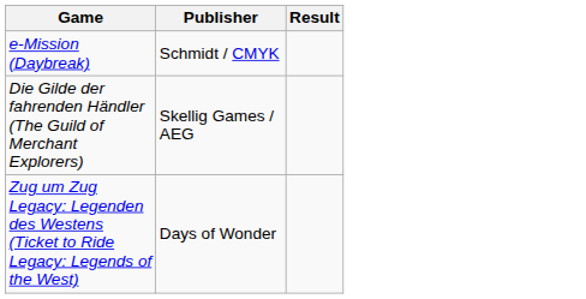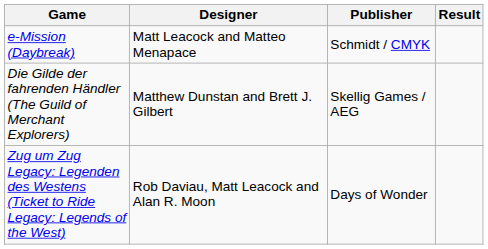+ column: Designer | Matt Leacock and Matteo Menapace | Matthew Dunstan and Brett J. Gilbert | Rob Daviau, Matt Leacock and Alan R. Moon
